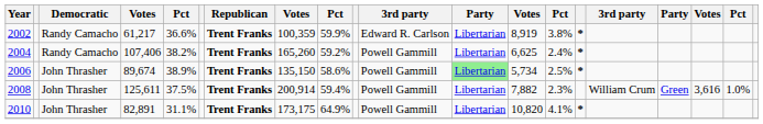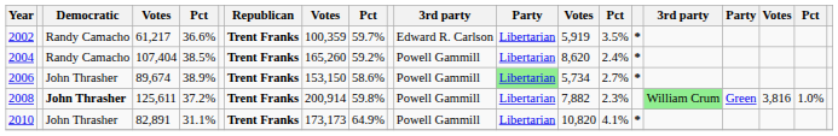2002 | column 9: 59.9% -> 59.7%
2002 | column 13: 8,919 -> 5,919
2002 | column 14: 3.8% -> 3.5%
2004 | column 4: 107,406 -> 107,404
2004 | column 5: 38.2% -> 38.5%
2004 | column 13: 6,625 -> 8,620
2006 | column 8: 135,150 -> 153,150
2006 | column 14: 2.5% -> 2.7%
2008 | Democratic: normal -> bold
2008 | column 5: 37.5% -> 37.2%
2008 | column 9: 59.4% -> 59.8%
2008 | column 16: no background -> lightgreen background
2008 | column 18: 3,616 -> 3,816
2010 | column 8: 173,175 -> 173,173
